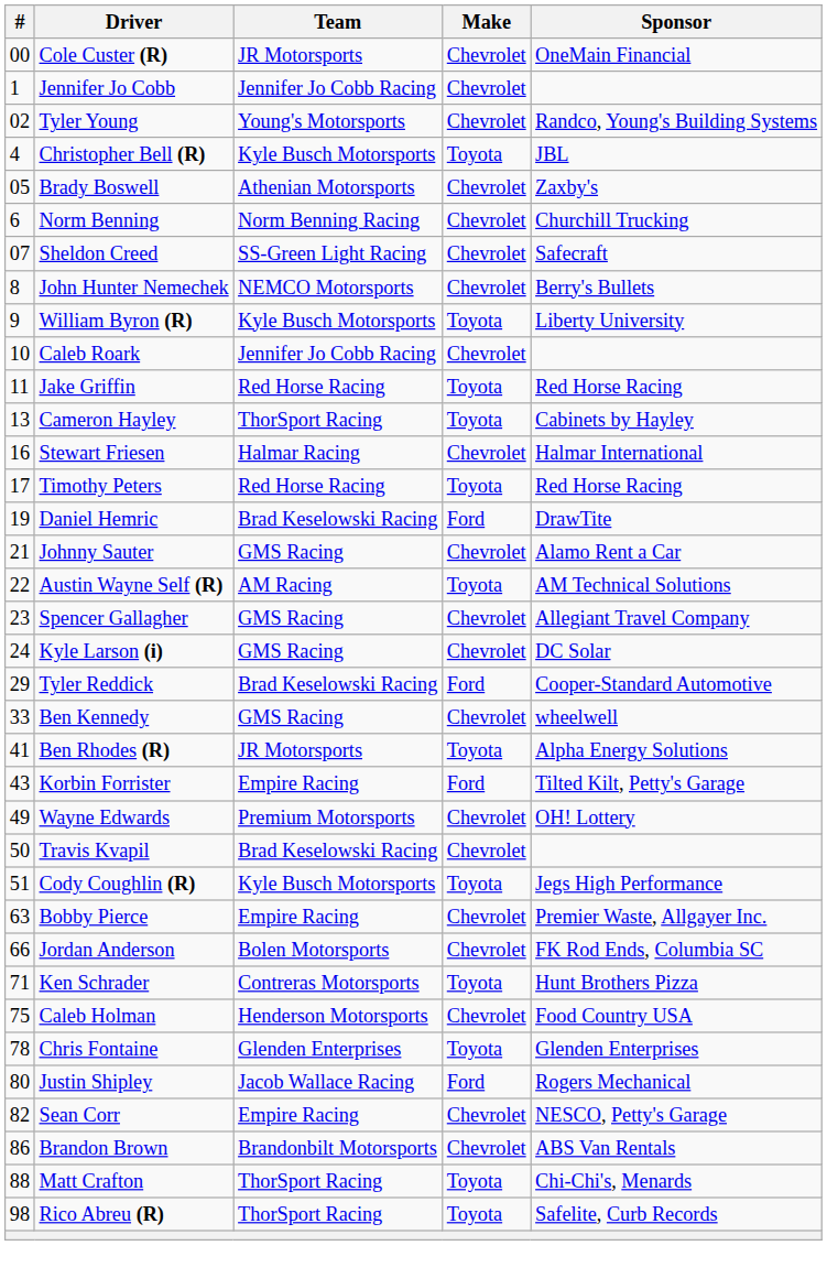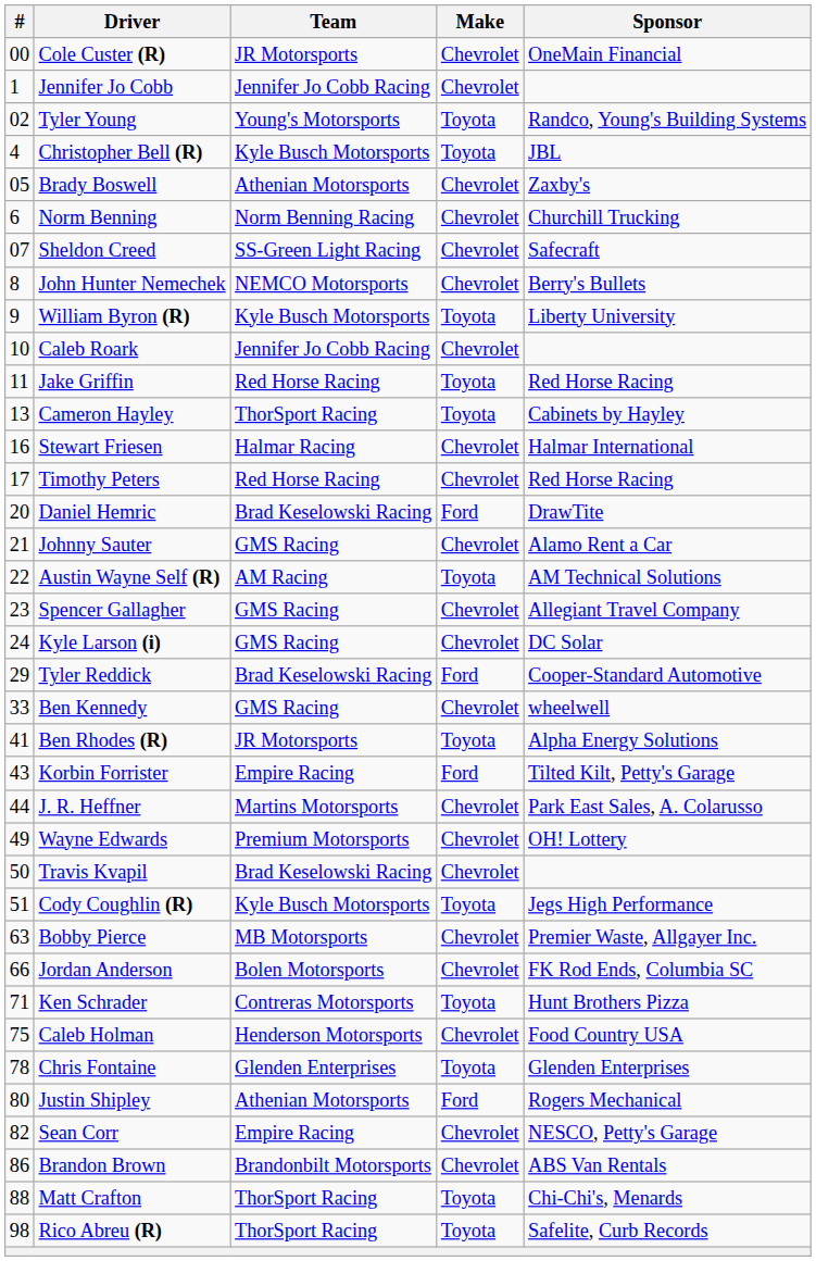Tyler Young | Make: Chevrolet -> Toyota
Timothy Peters | Make: Toyota -> Chevrolet
Daniel Hemric | #: 19 -> 20
+ row: 44 | J. R. Heffner | Martins Motorsports | Chevrolet | Park East Sales, A. Colarusso
Bobby Pierce | Team: Empire Racing -> MB Motorsports
Justin Shipley | Team: Jacob Wallace Racing -> Athenian Motorsports
